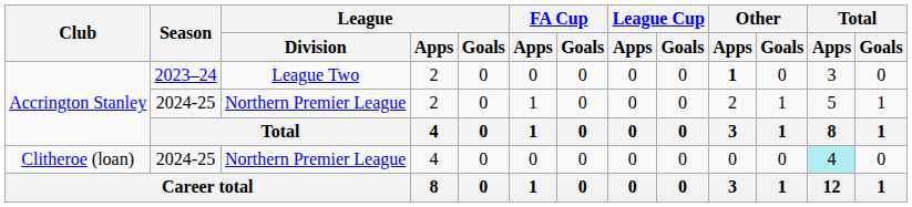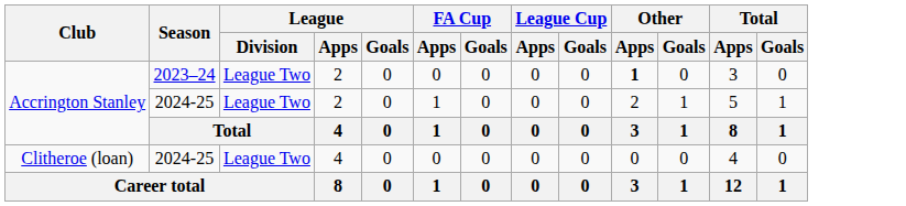Accrington Stanley / 2024-25 | League / Division: Northern Premier League -> League Two
Clitheroe (loan) | League / Division: Northern Premier League -> League Two
Clitheroe (loan) | Total / Apps: paleturquoise background -> no background
